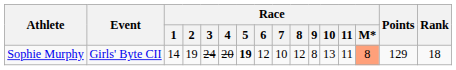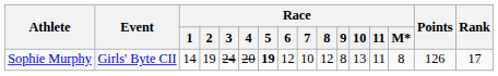Sophie Murphy | Race / M*: lightsalmon background -> no background
Sophie Murphy | Points: 129 -> 126
Sophie Murphy | Rank: 18 -> 17
